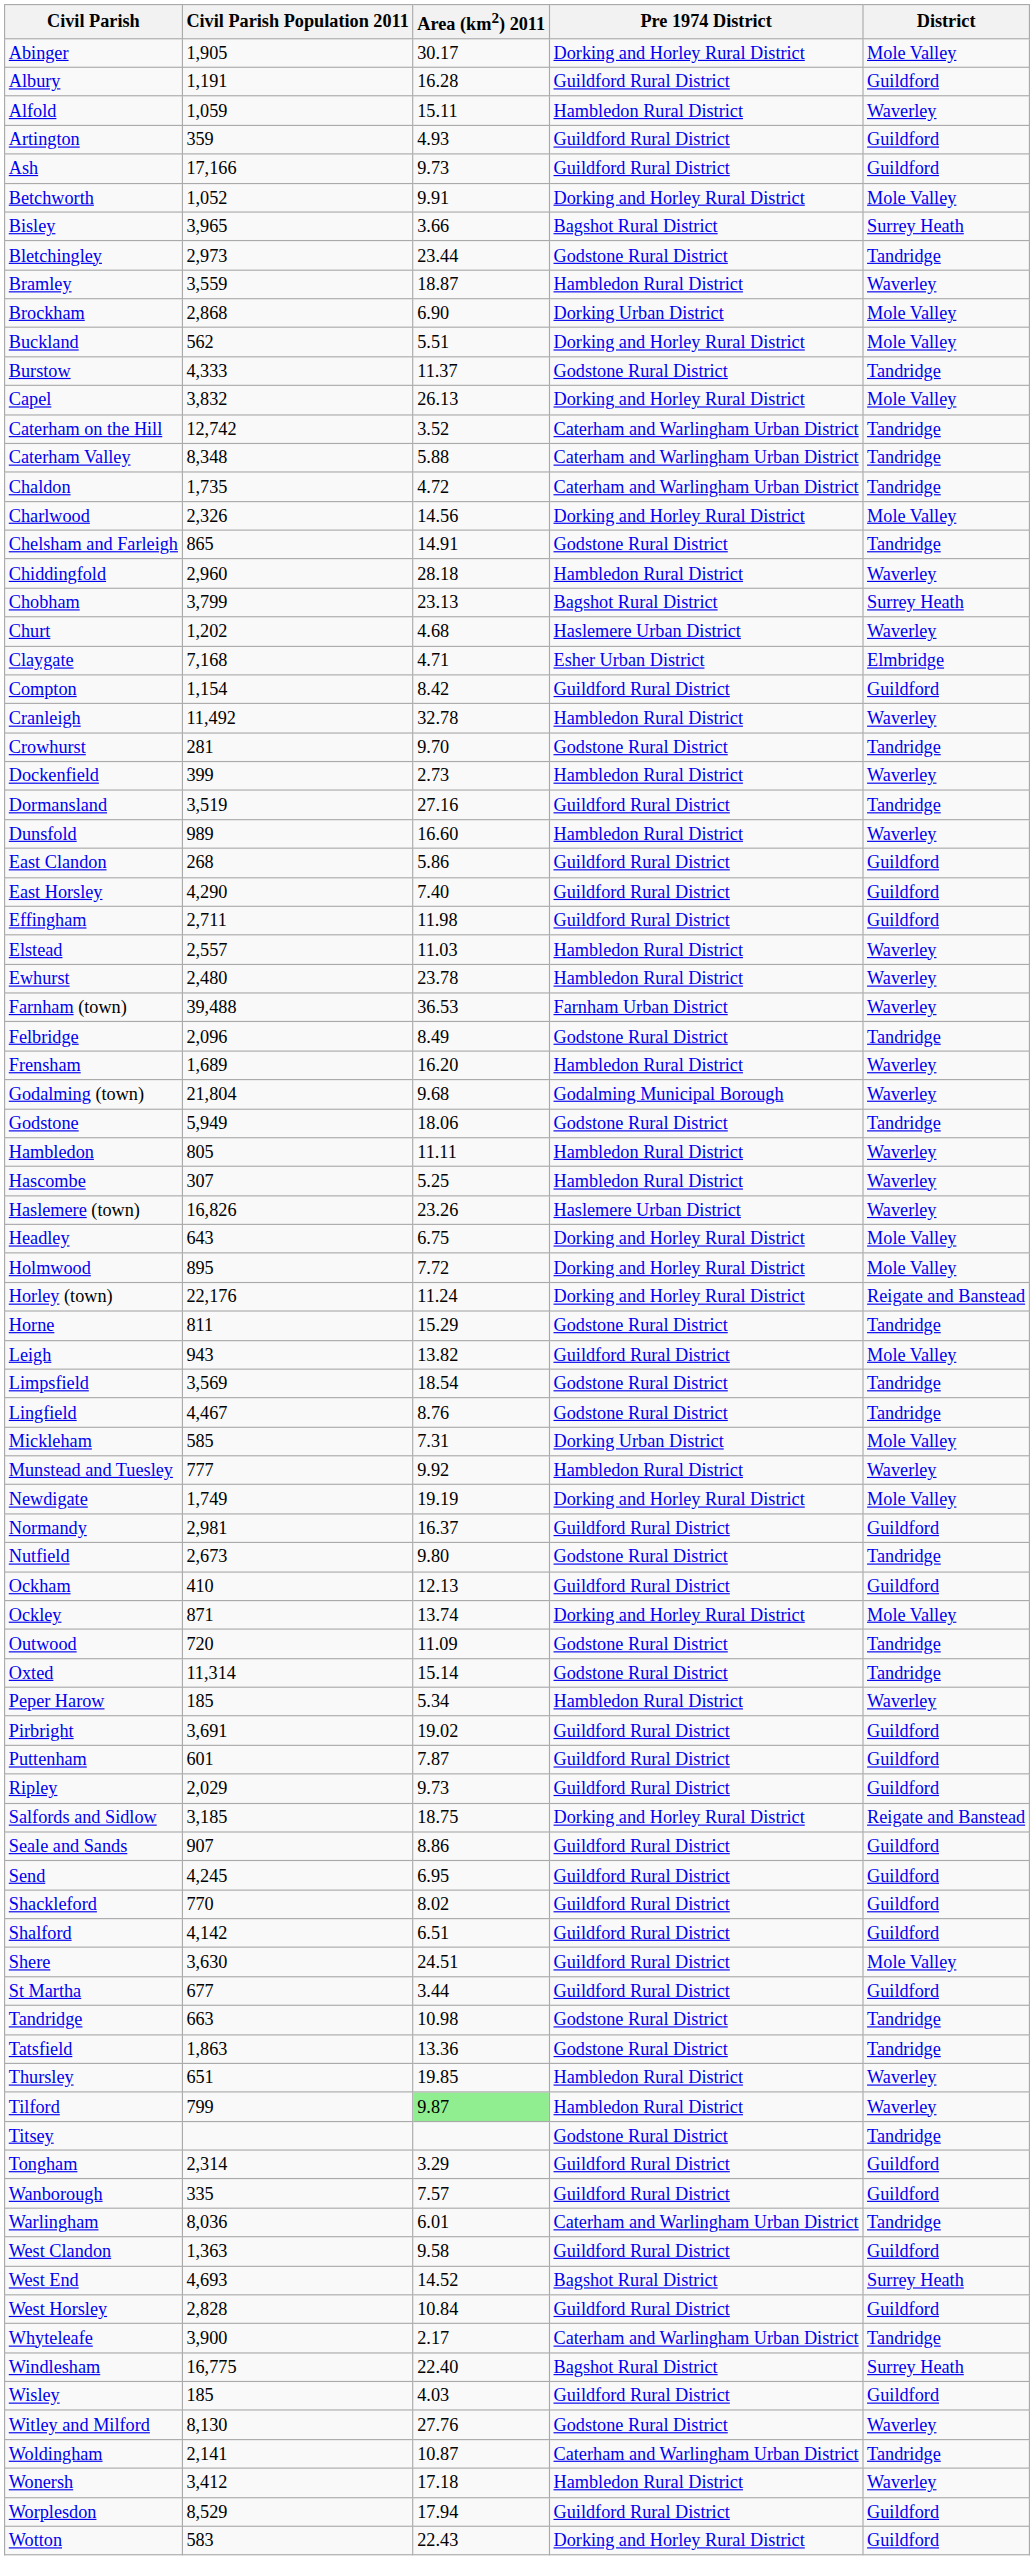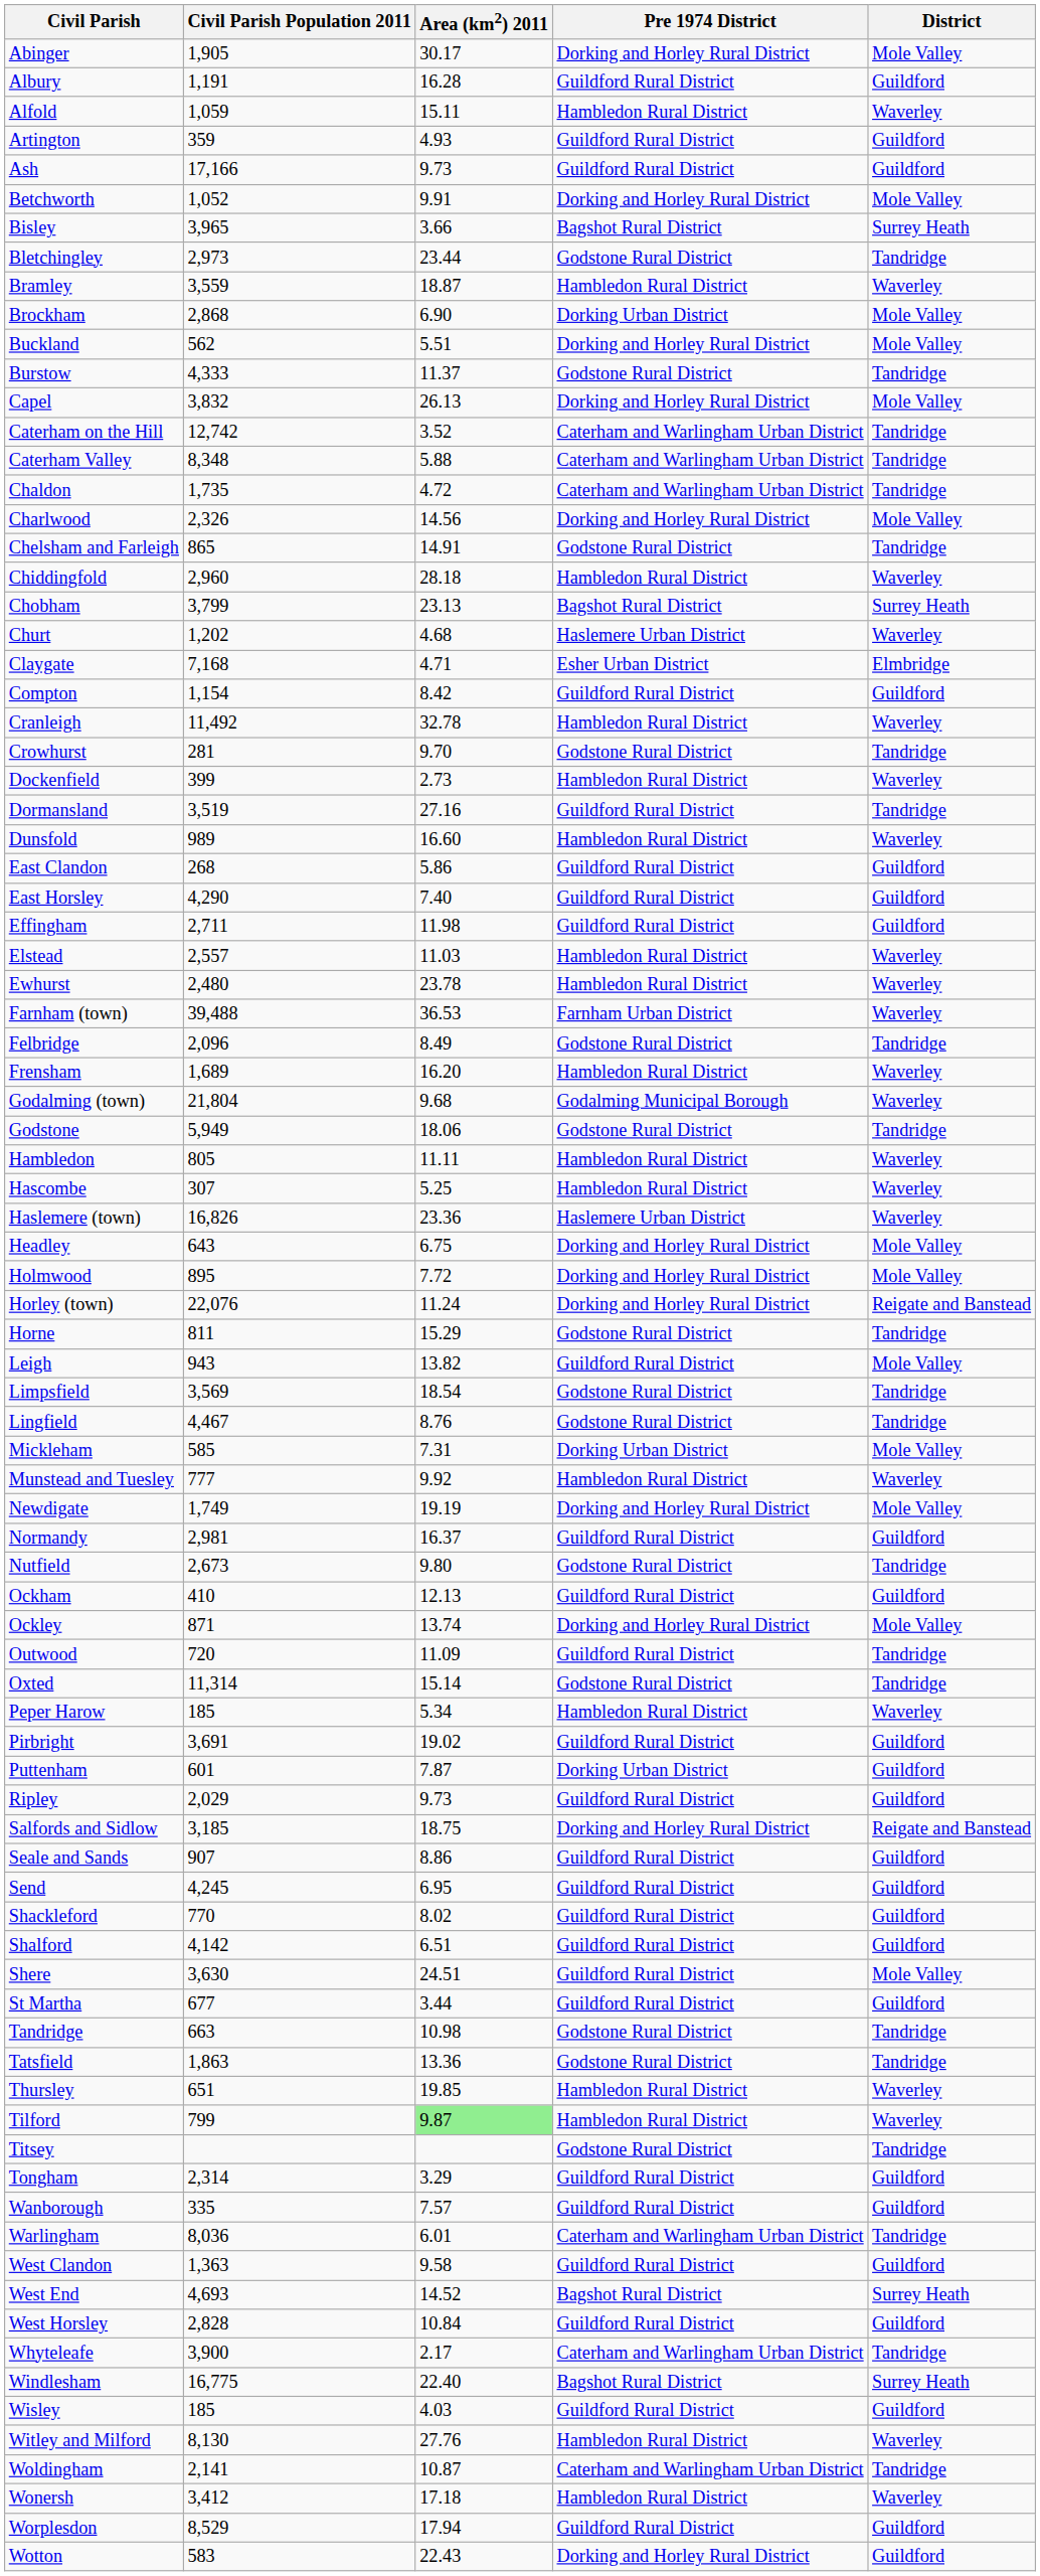Haslemere (town) | Area (km2) 2011: 23.26 -> 23.36
Horley (town) | Civil Parish Population 2011: 22,176 -> 22,076
Outwood | Pre 1974 District: Godstone Rural District -> Guildford Rural District
Puttenham | Pre 1974 District: Guildford Rural District -> Dorking Urban District
Witley and Milford | Pre 1974 District: Godstone Rural District -> Hambledon Rural District
